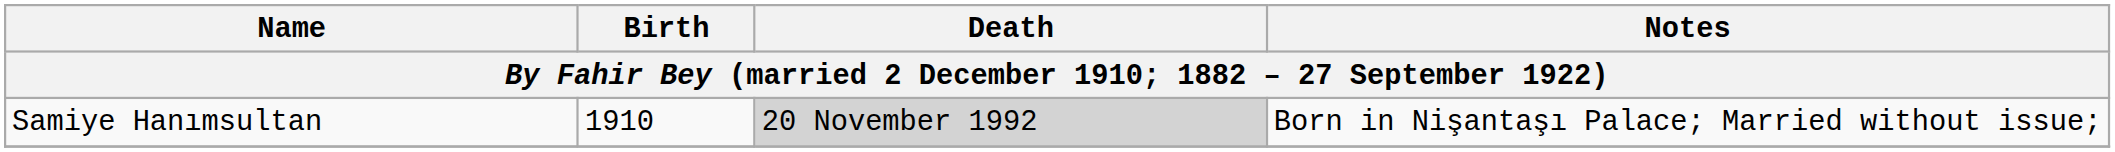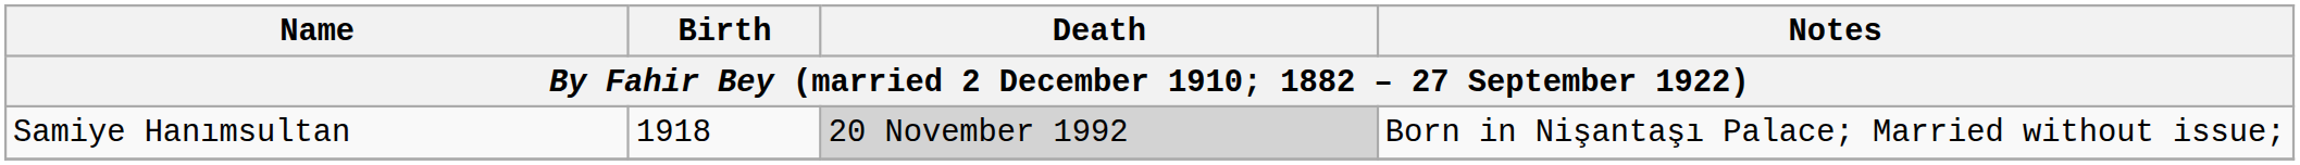Samiye Hanımsultan | Birth: 1910 -> 1918
